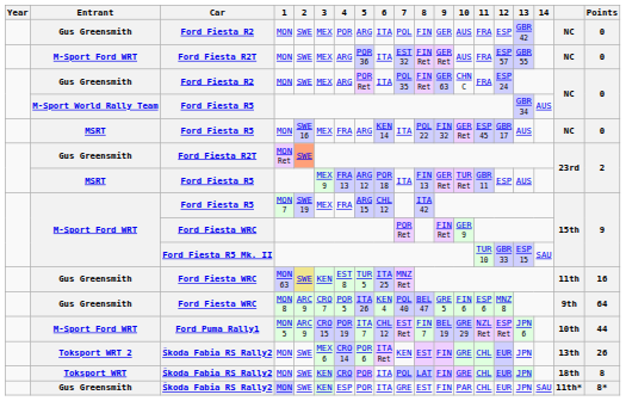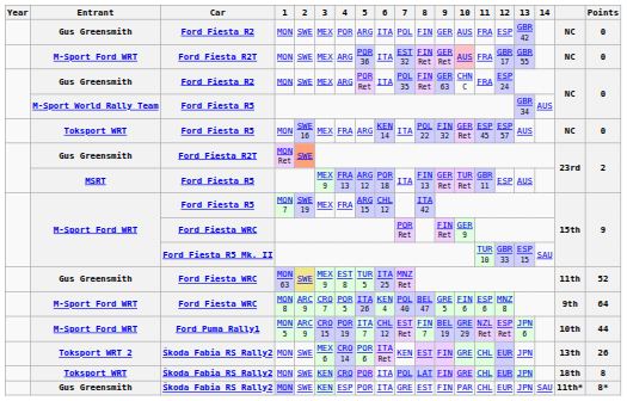Ford Fiesta R2T / MON | 10: no background -> pink background
Ford Fiesta R2T / MON | 12: ESP 57 -> GBR 17
Ford Fiesta R5 / MON | Entrant: MSRT -> Toksport WRT
Ford Fiesta R5 / MON | 12: GBR 17 -> ESP 57
Ford Fiesta WRC / MON 63 | 3: KEN -> MEX 9
Ford Fiesta WRC / MON 63 | Points: 16 -> 52
Ford Fiesta WRC / MON 8 | Entrant: Gus Greensmith -> M-Sport Ford WRT
